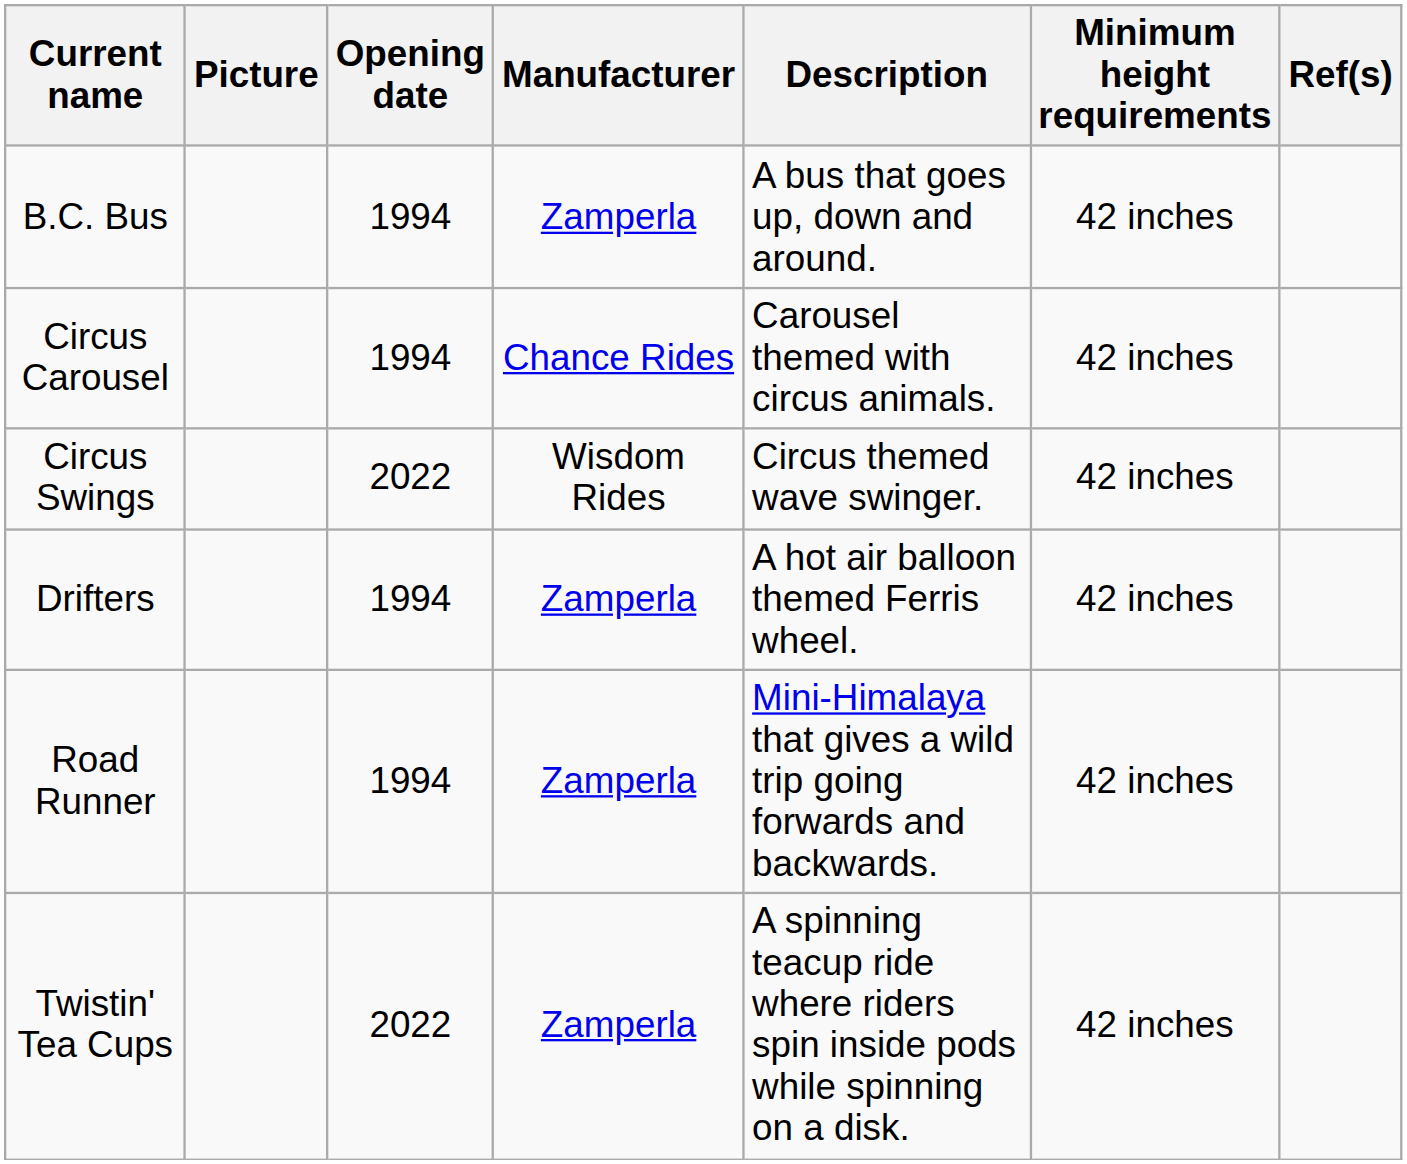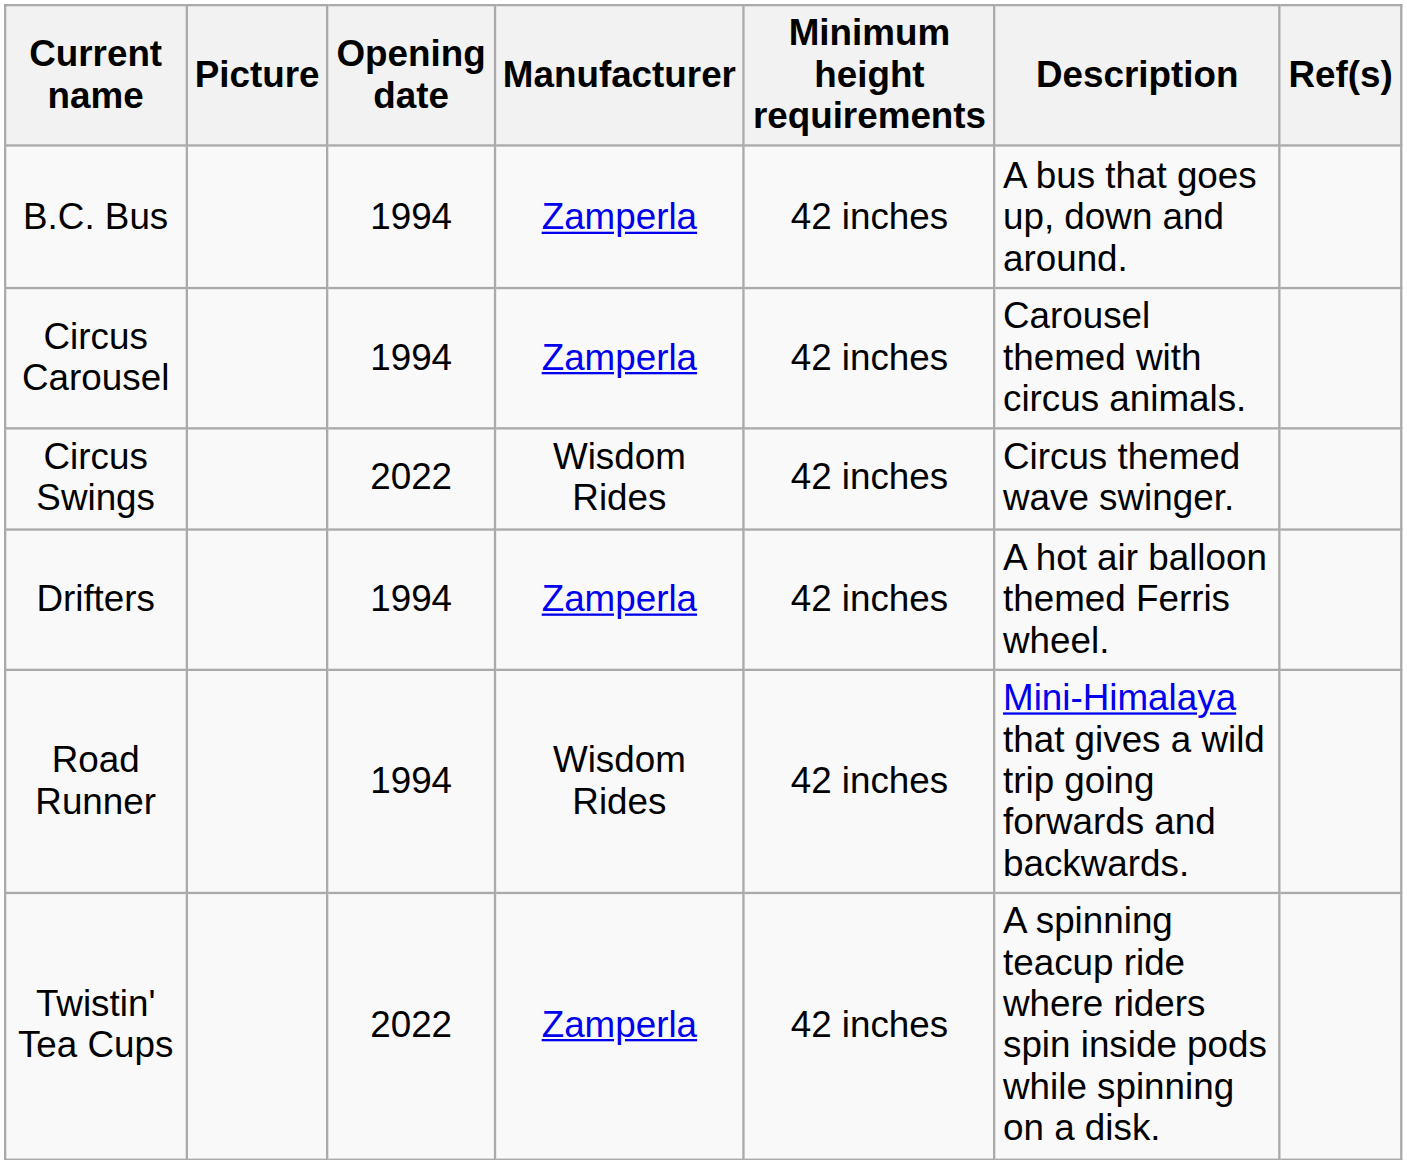columns swapped: Minimum height requirements <-> Description
Circus Carousel | Manufacturer: Chance Rides -> Zamperla
Road Runner | Manufacturer: Zamperla -> Wisdom Rides
